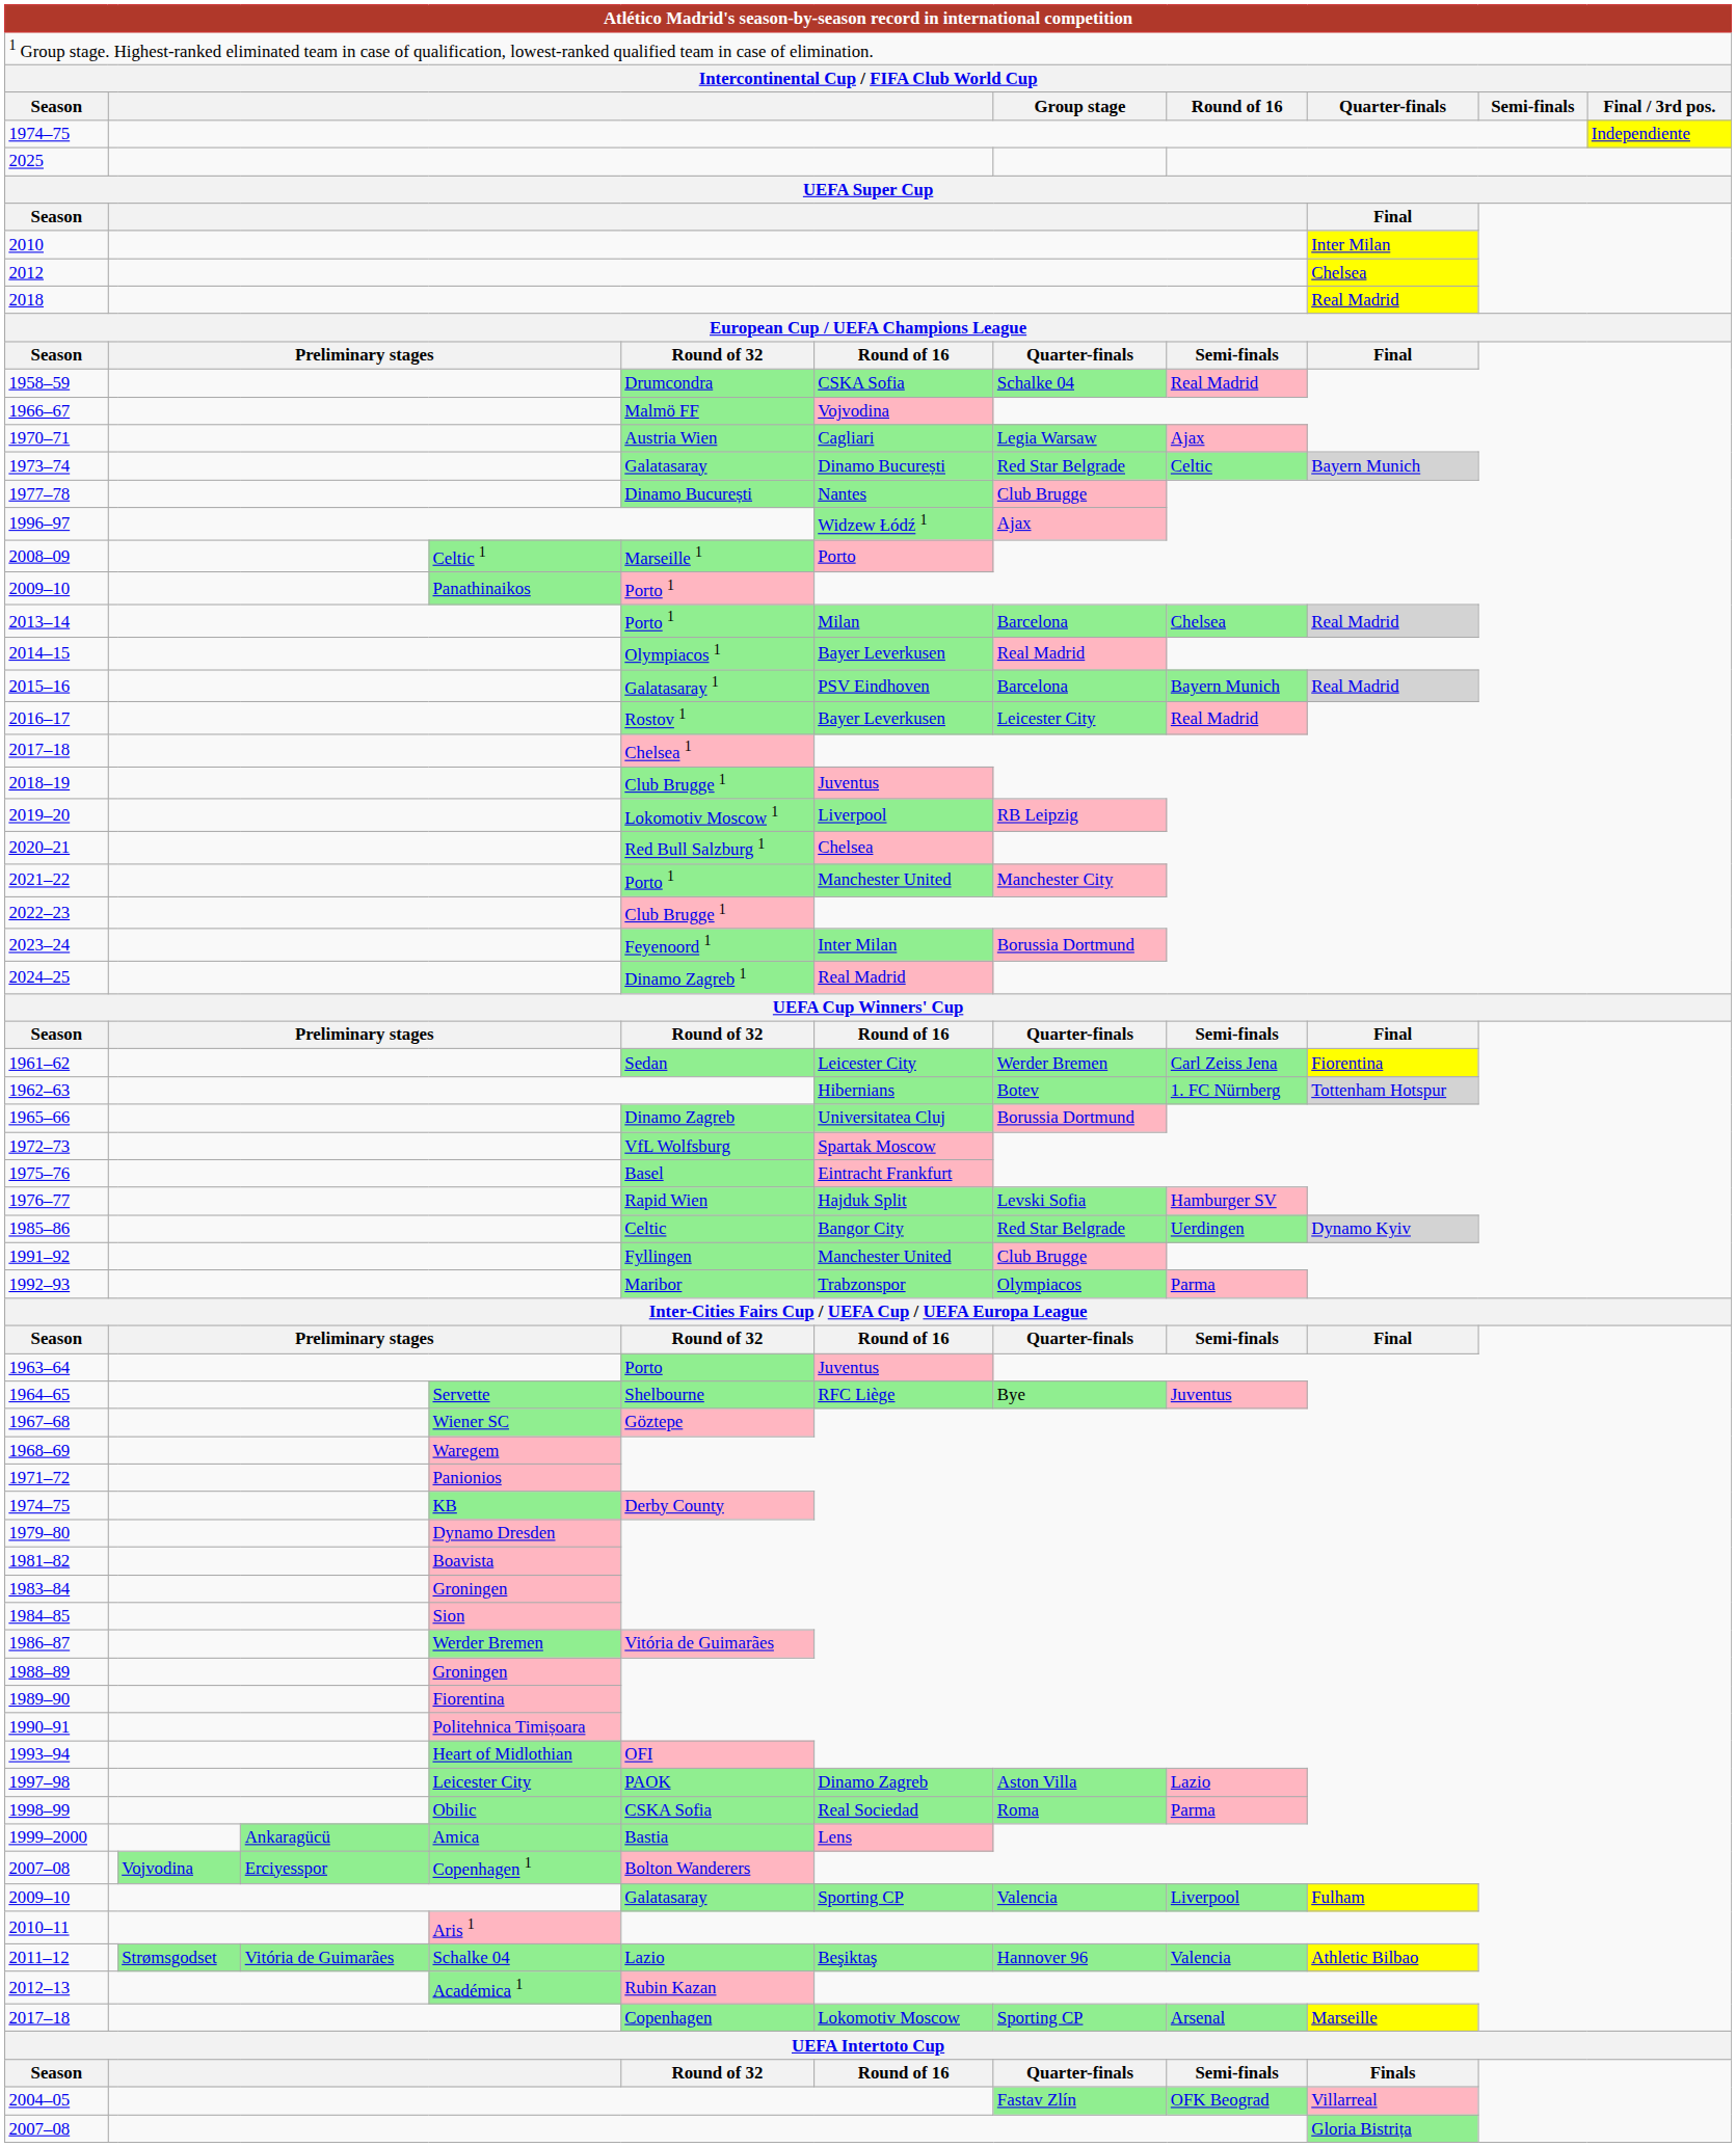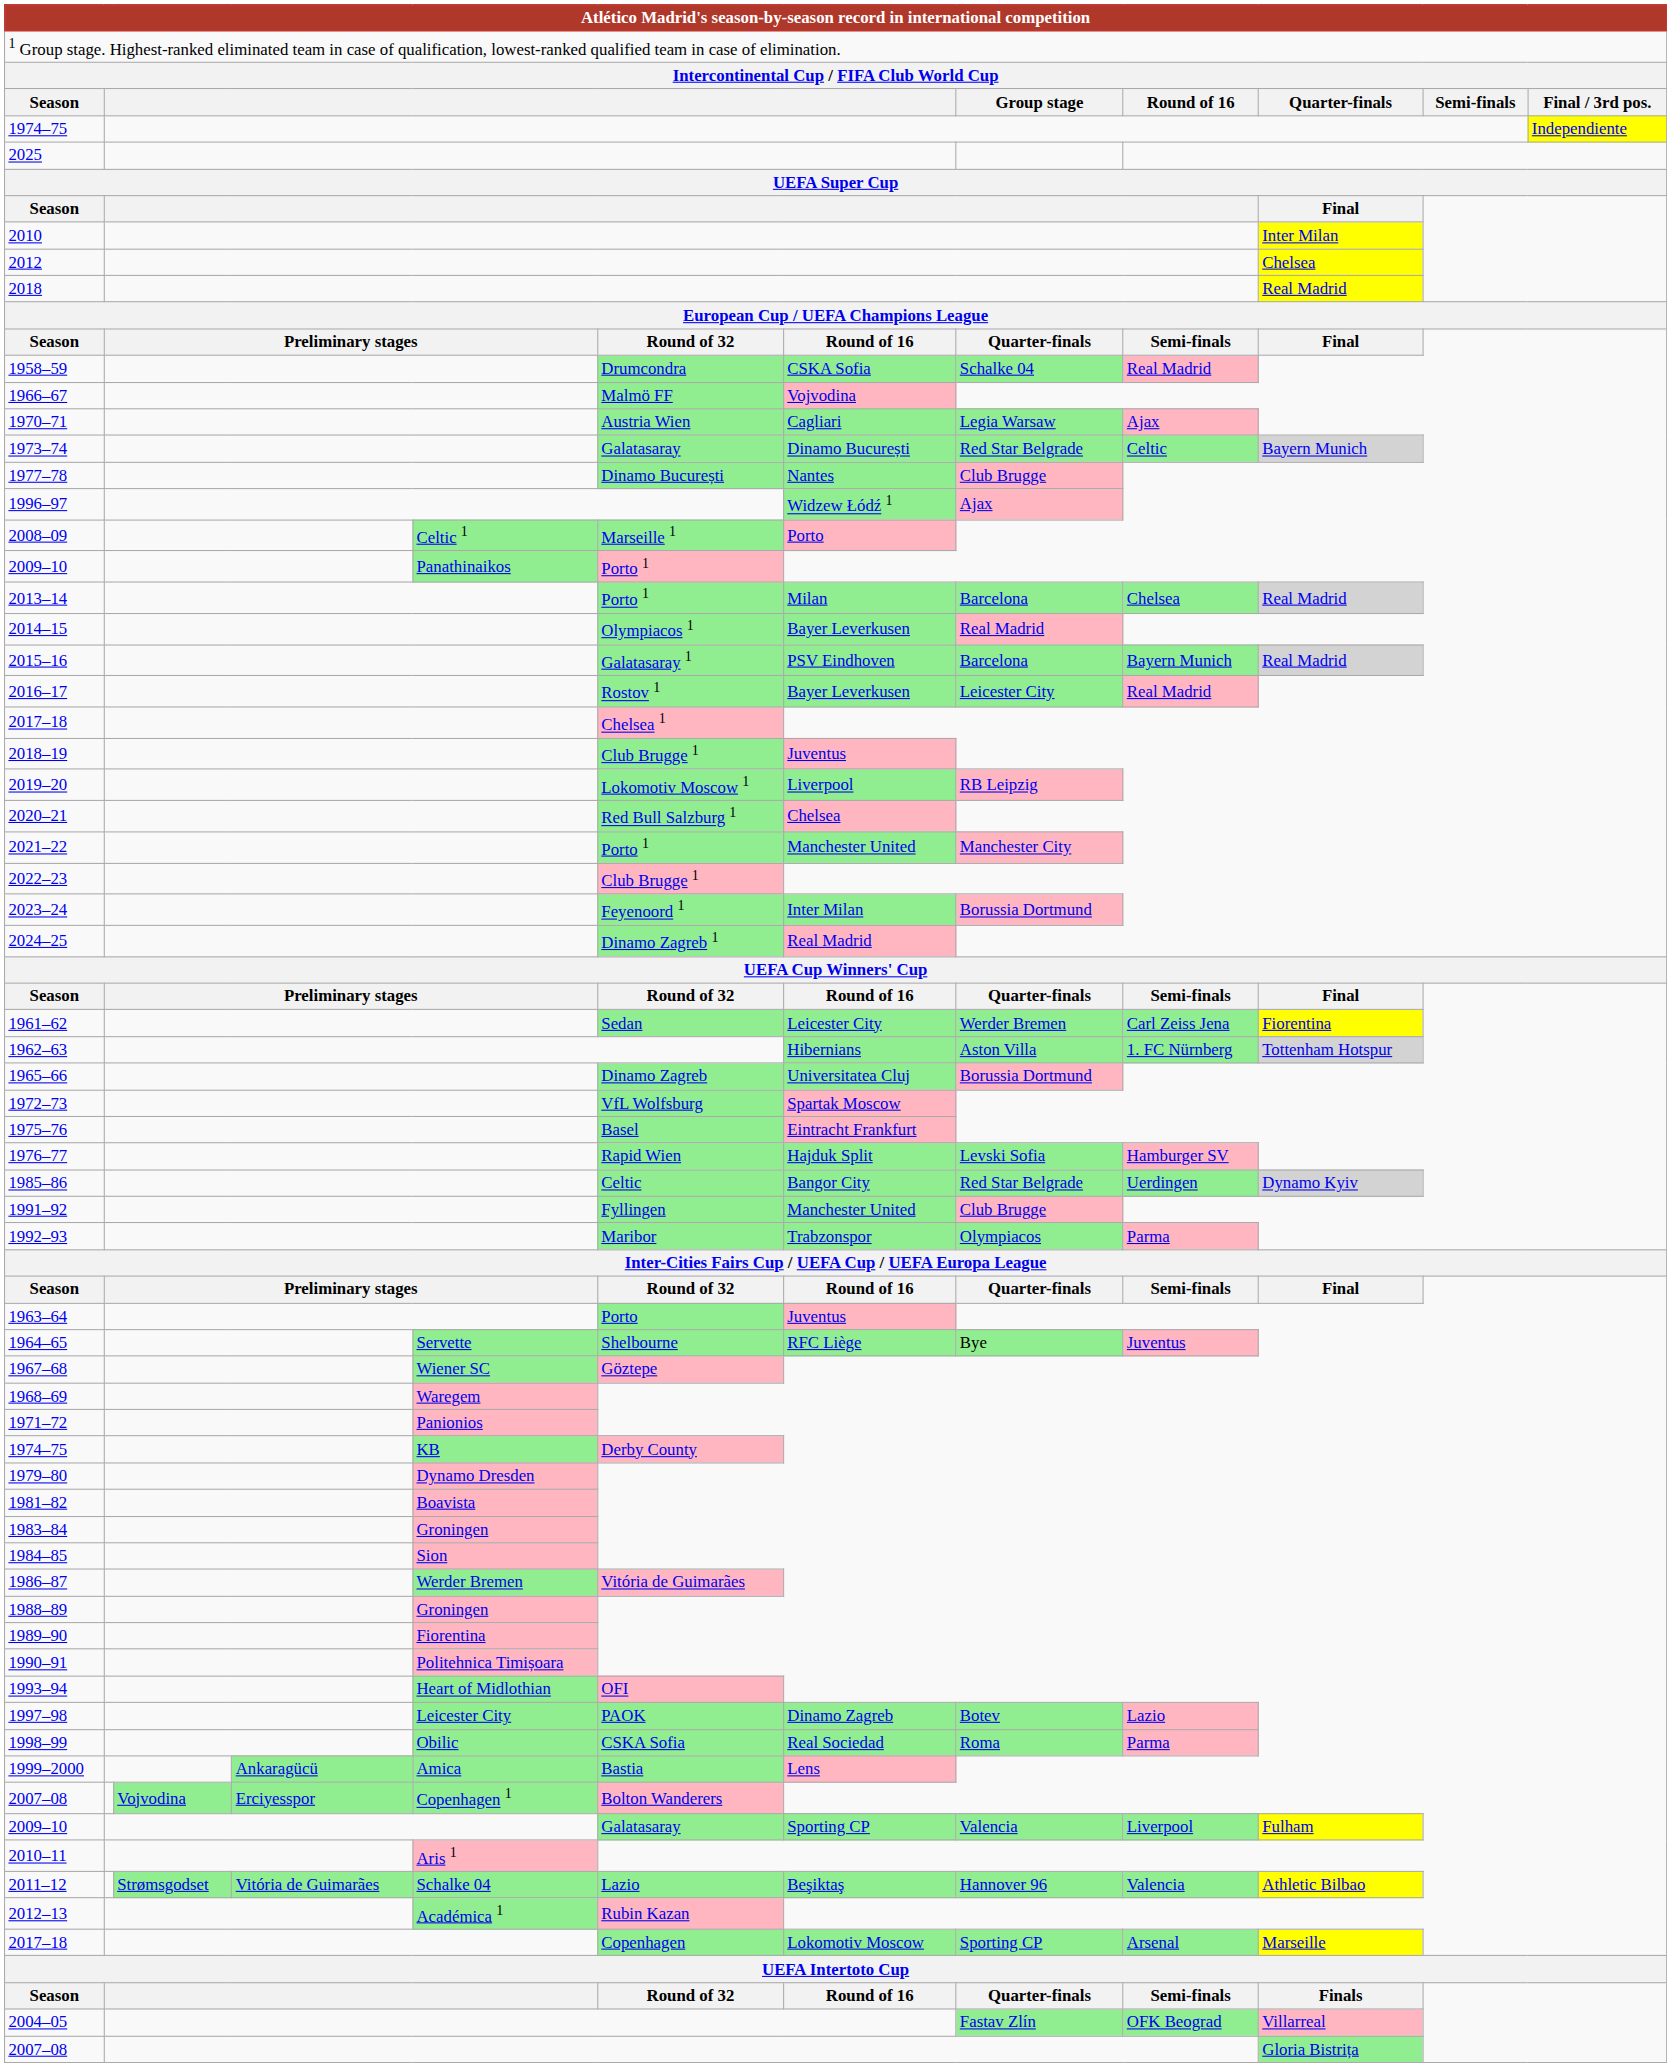1962–63 | column 14: Botev -> Aston Villa
1997–98 | column 14: Aston Villa -> Botev
